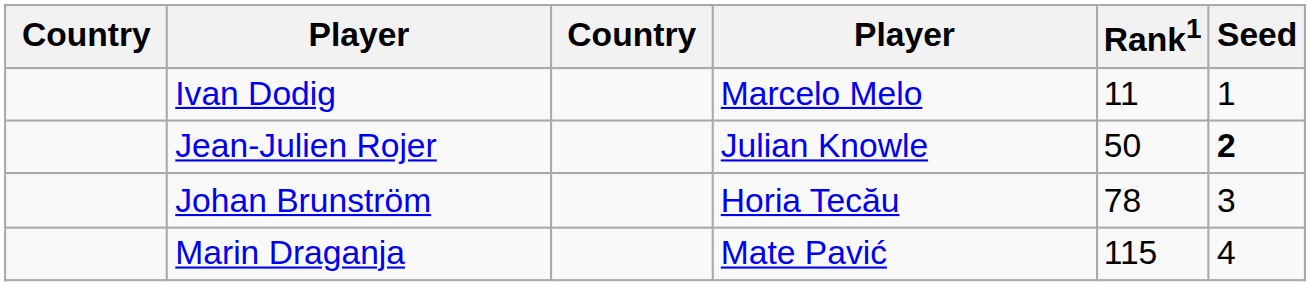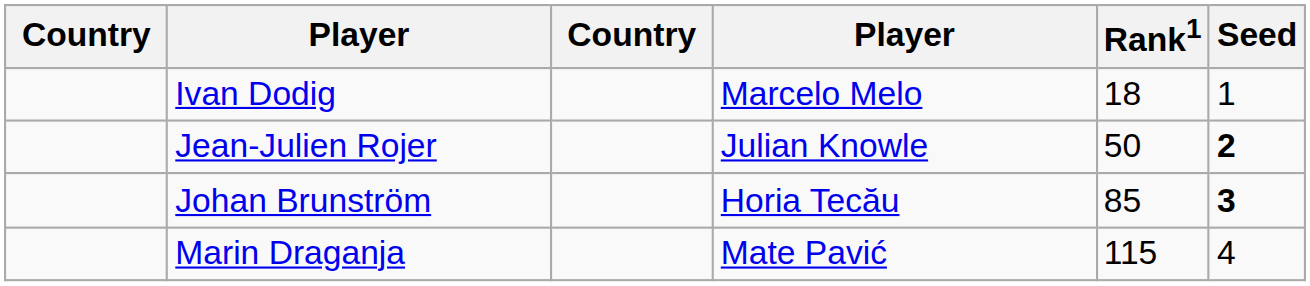Ivan Dodig | Rank1: 11 -> 18
Johan Brunström | Rank1: 78 -> 85
Johan Brunström | Seed: normal -> bold
